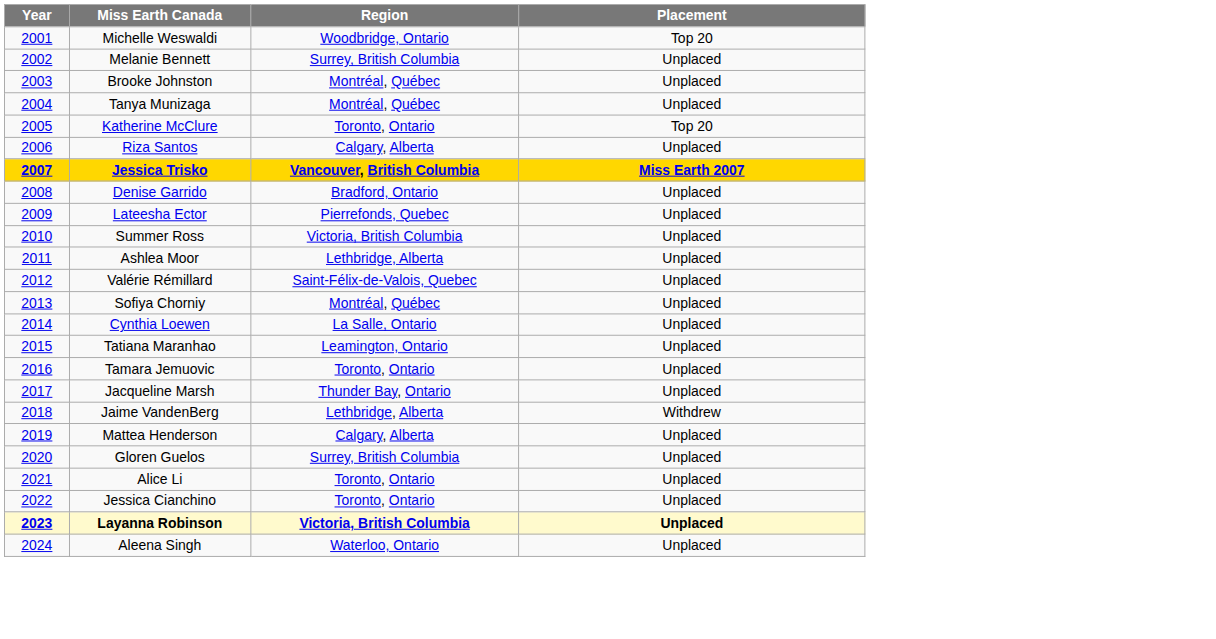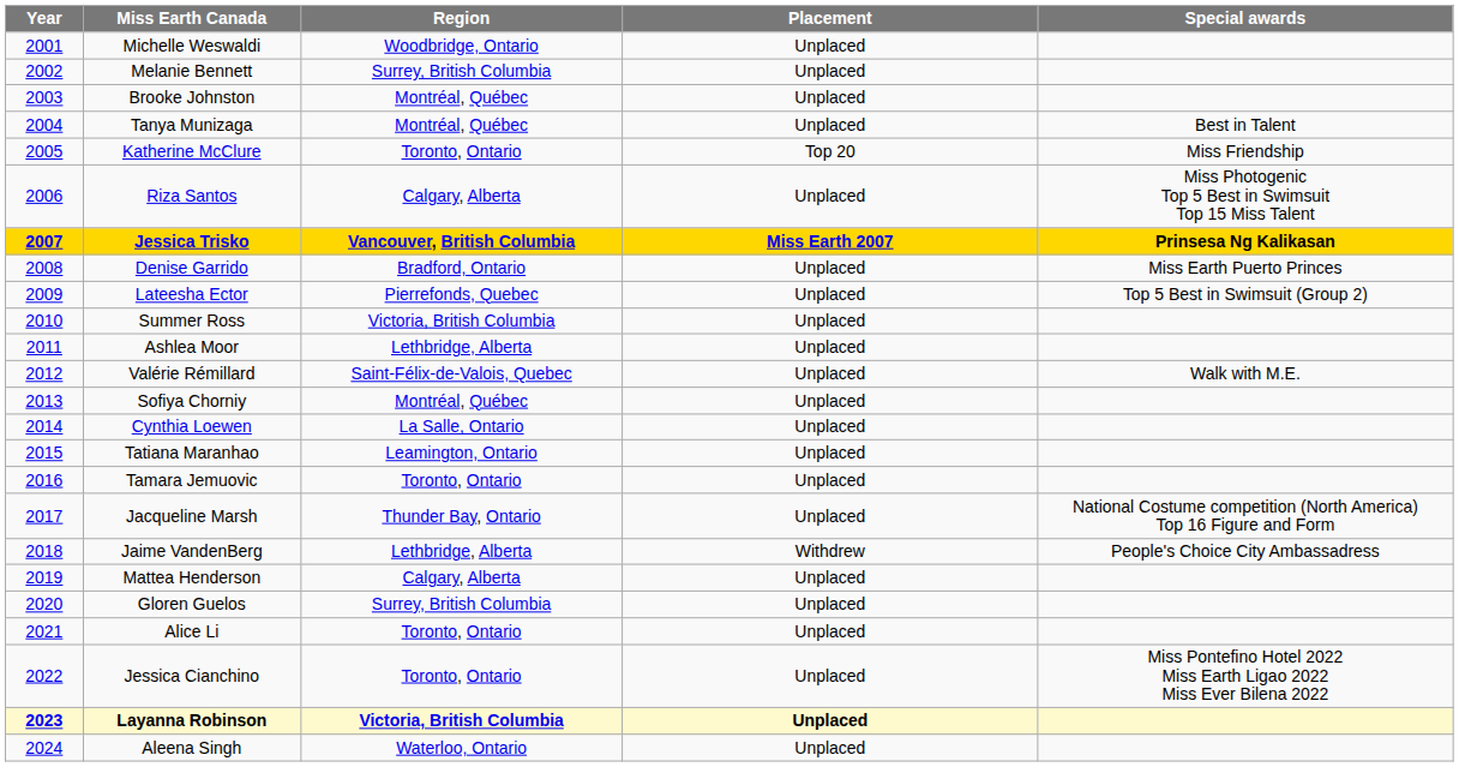+ column: Special awards | Best in Talent | Miss Friendship | Miss Photogenic Top 5 Best in Swimsuit Top 15 Miss Talent | Prinsesa Ng Kalikasan | Miss Earth Puerto Princes | Top 5 Best in Swimsuit (Group 2) | Walk with M.E. | National Costume competition (North America) Top 16 Figure and Form | People's Choice City Ambassadress | Miss Pontefino Hotel 2022 Miss Earth Ligao 2022 Miss Ever Bilena 2022
Michelle Weswaldi | Placement: Top 20 -> Unplaced
